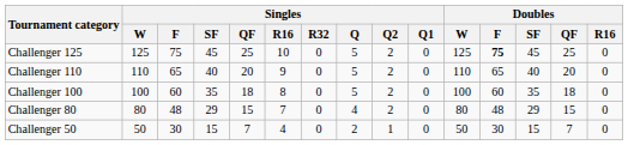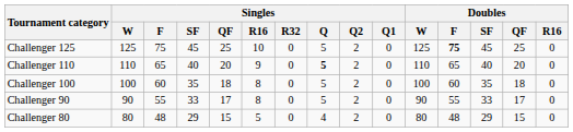Challenger 110 | Singles / Q: normal -> bold
+ row: Challenger 90 | 90 | 55 | 33 | 17 | 8 | 0 | 5 | 2 | 0 | 90 | 55 | 33 | 17 | 0
Challenger 80 | Singles / R16: 7 -> 5
- row: Challenger 50 | 50 | 30 | 15 | 7 | 4 | 0 | 2 | 1 | 0 | 50 | 30 | 15 | 7 | 0
